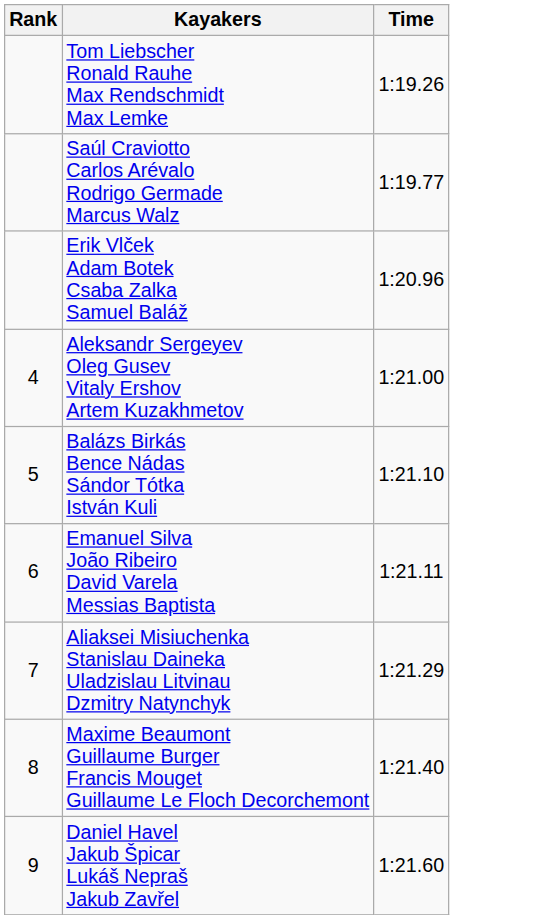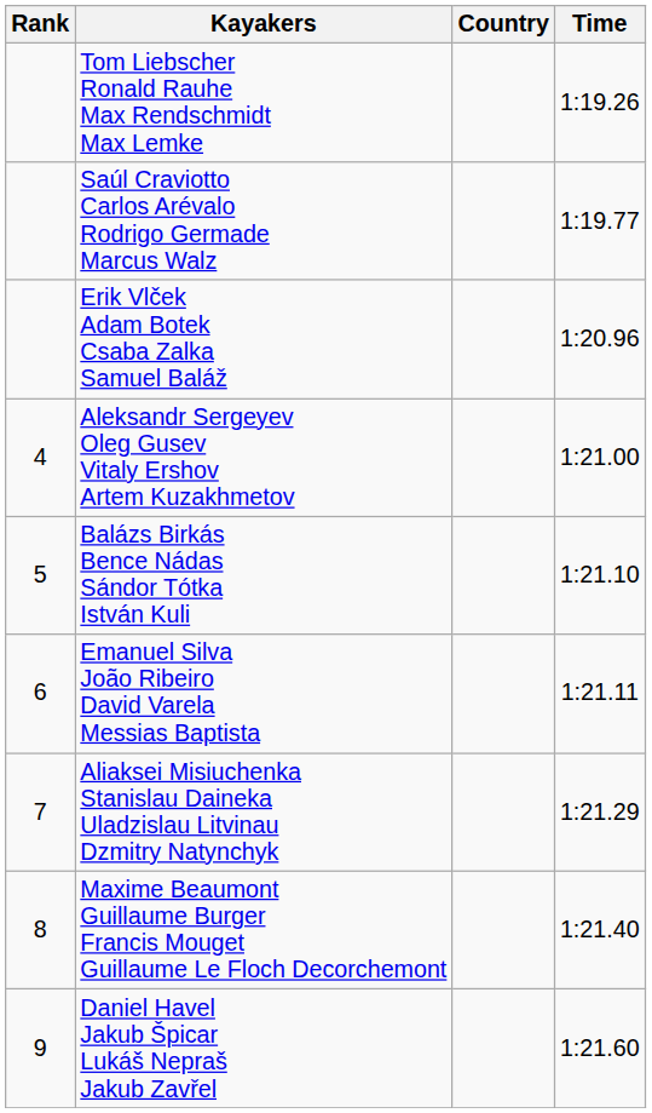+ column: Country
